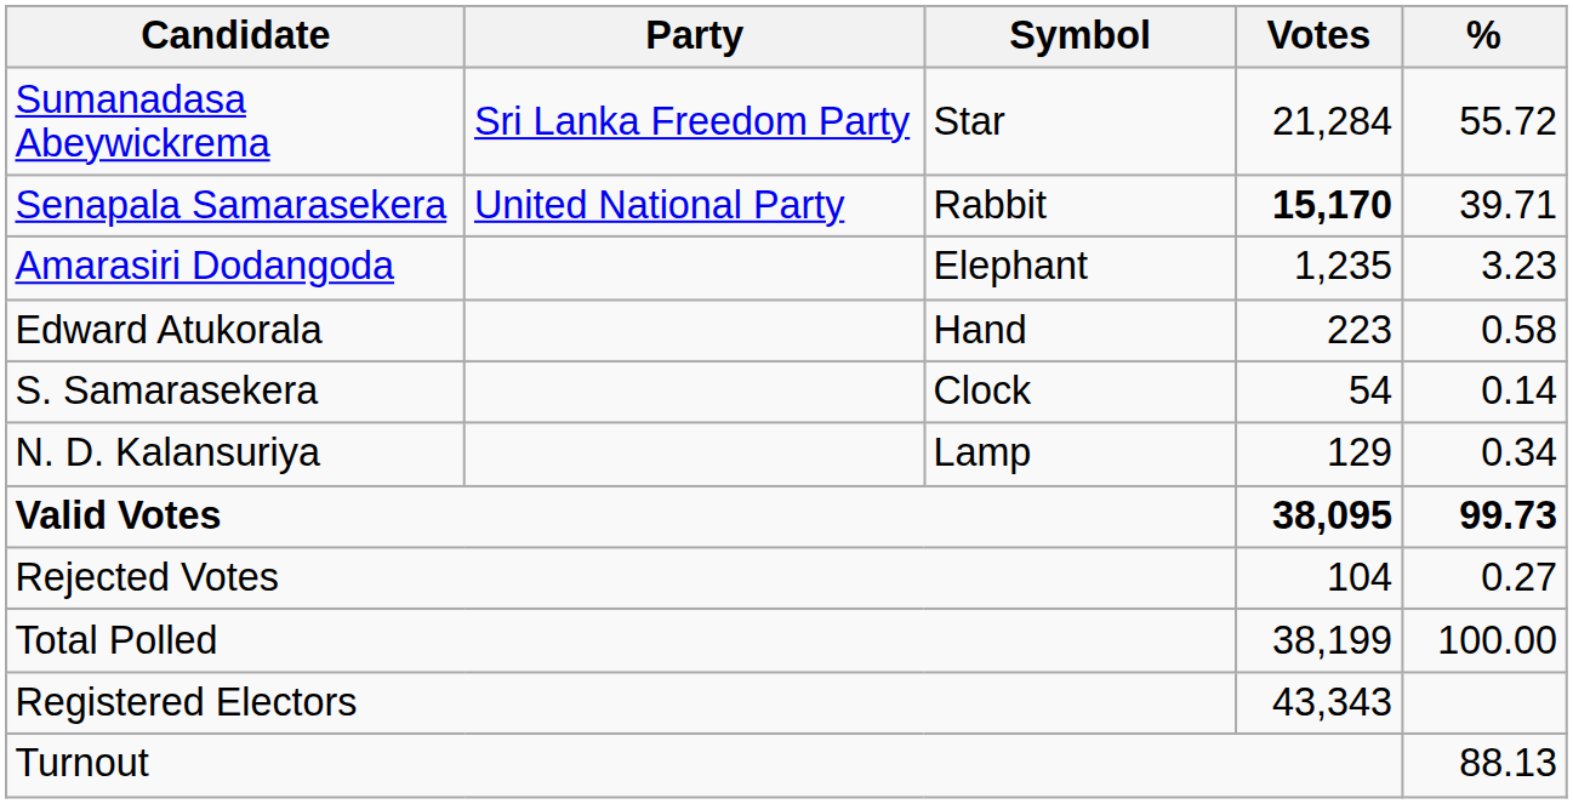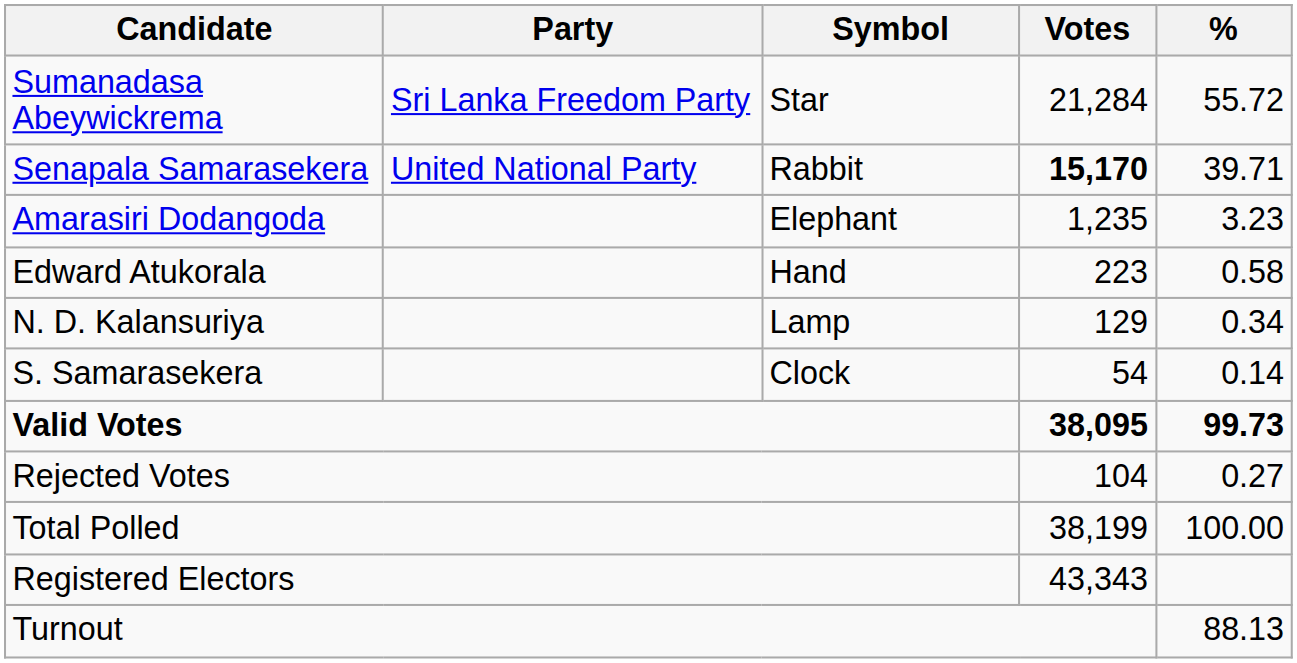rows swapped: N. D. Kalansuriya <-> S. Samarasekera
